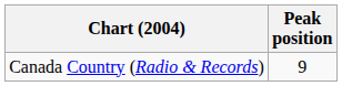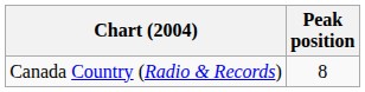Canada Country (Radio & Records) | Peak position: 9 -> 8
